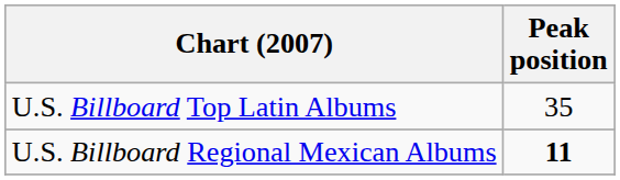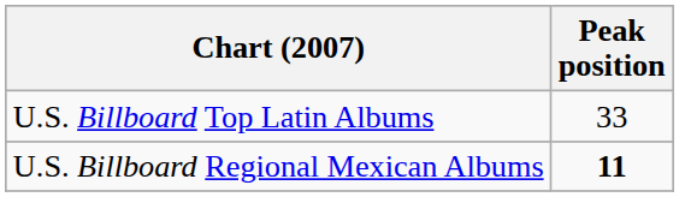U.S. Billboard Top Latin Albums | Peak position: 35 -> 33
